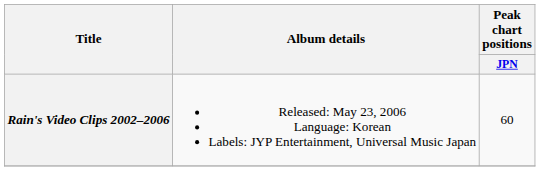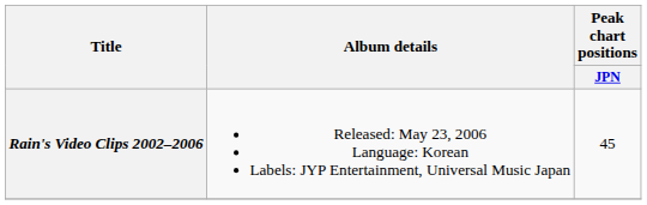Rain's Video Clips 2002–2006 | Peak chart positions / JPN: 60 -> 45
